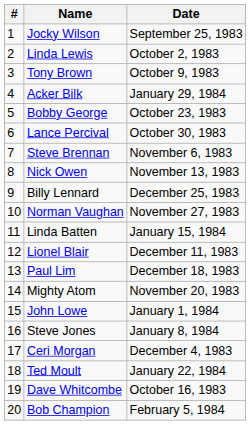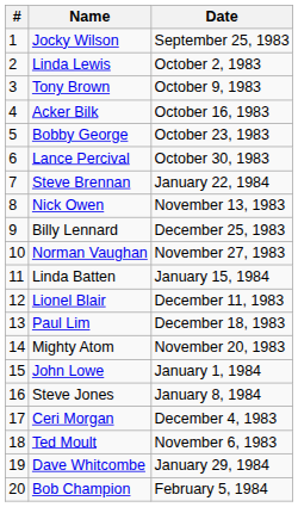Acker Bilk | Date: January 29, 1984 -> October 16, 1983
Steve Brennan | Date: November 6, 1983 -> January 22, 1984
Ted Moult | Date: January 22, 1984 -> November 6, 1983
Dave Whitcombe | Date: October 16, 1983 -> January 29, 1984
